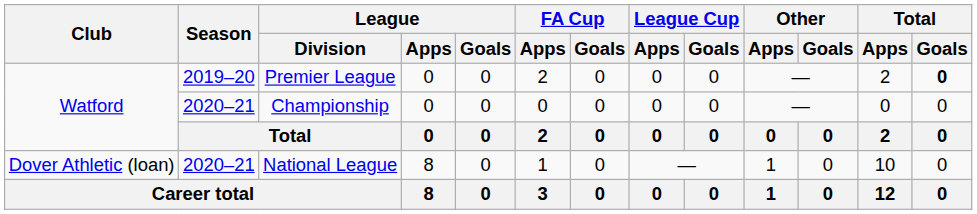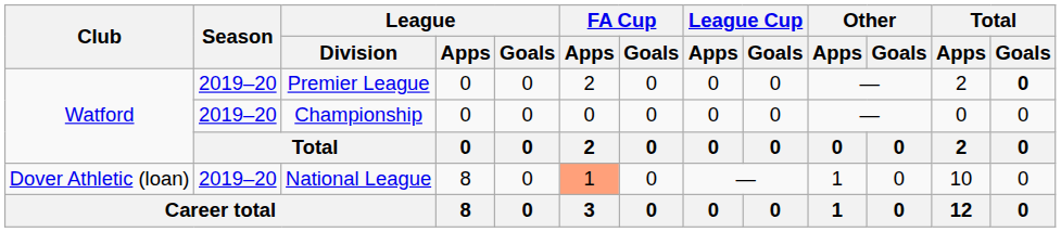Championship | Season: 2020–21 -> 2019–20
National League | Season: 2020–21 -> 2019–20
National League | FA Cup / Apps: no background -> lightsalmon background
